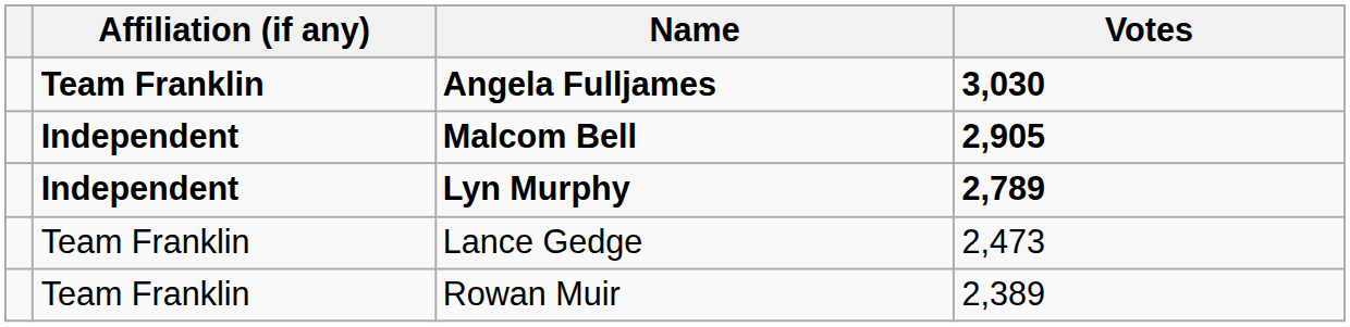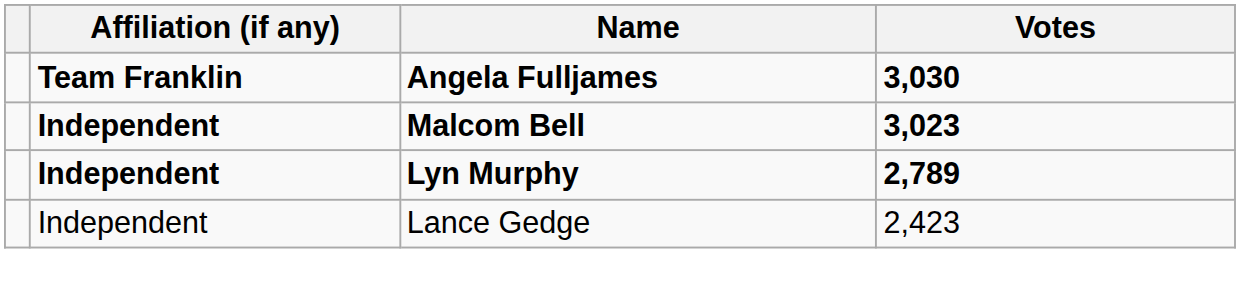Malcom Bell | Votes: 2,905 -> 3,023
Lance Gedge | Affiliation (if any): Team Franklin -> Independent
Lance Gedge | Votes: 2,473 -> 2,423
- row: Team Franklin | Rowan Muir | 2,389
